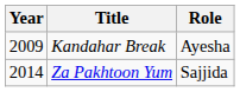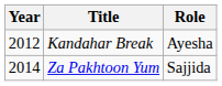Kandahar Break | Year: 2009 -> 2012
